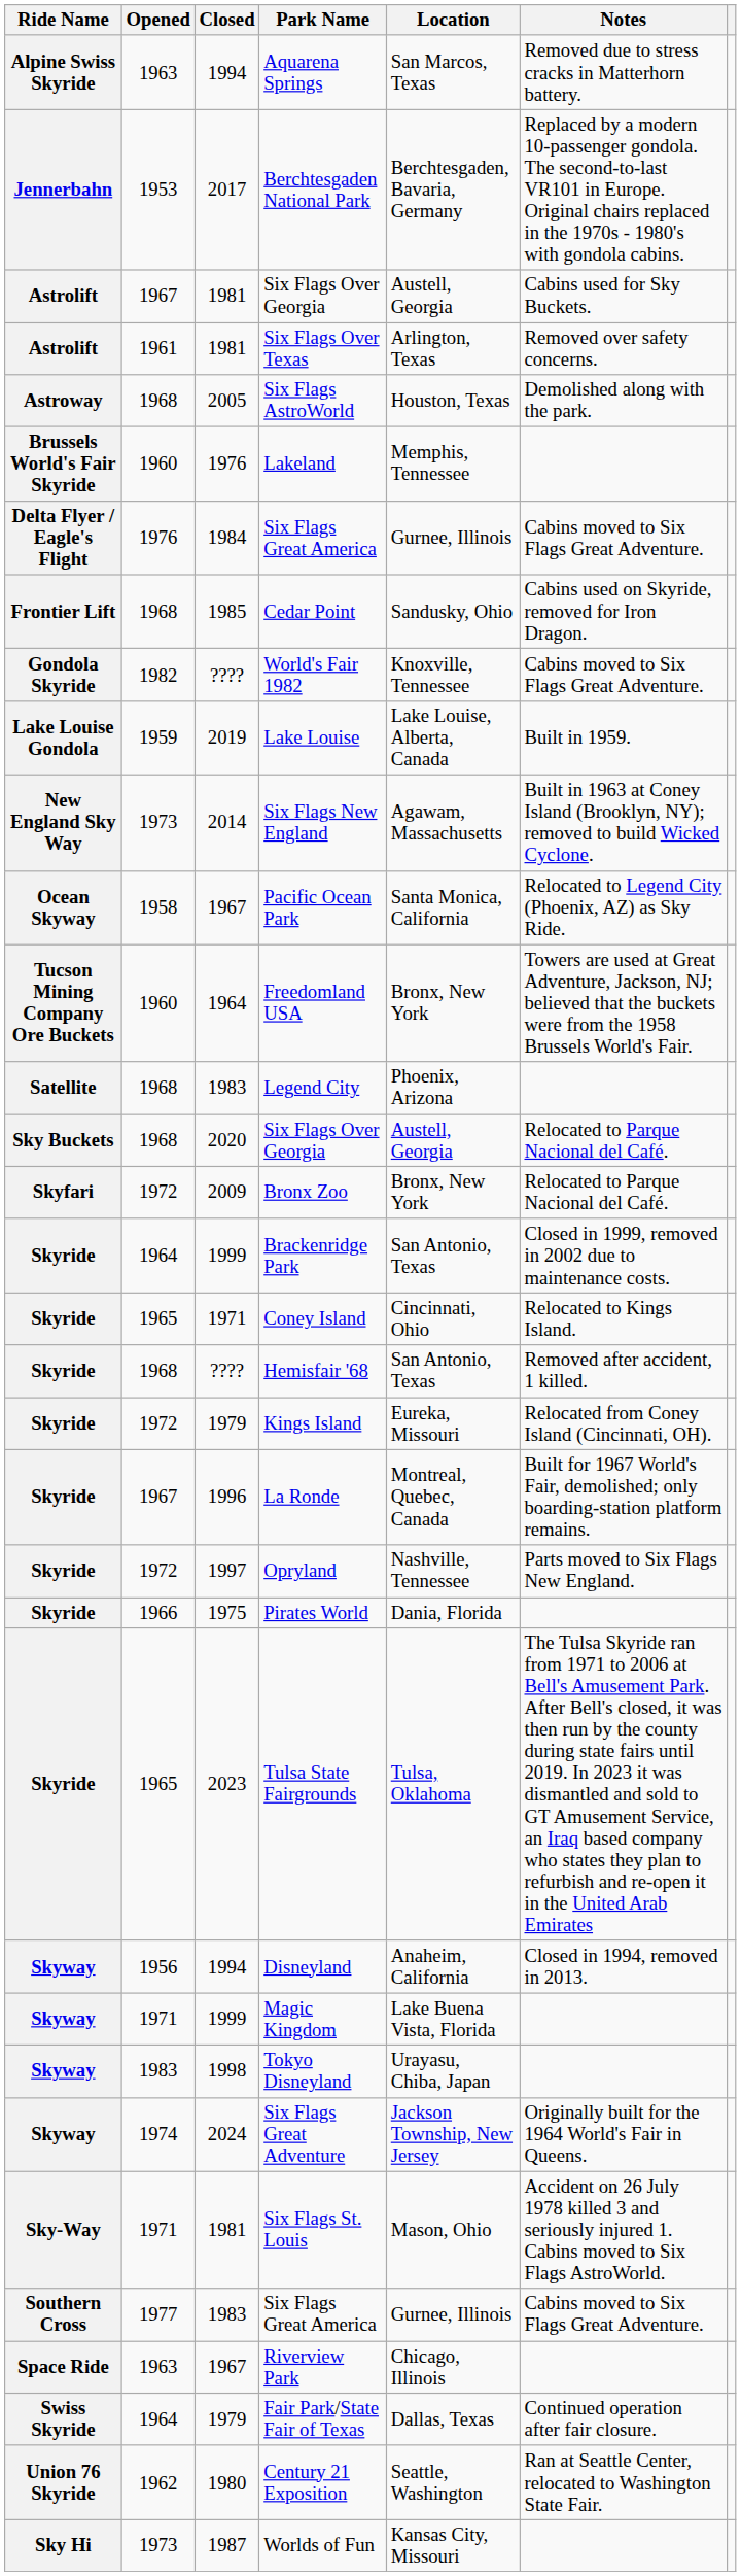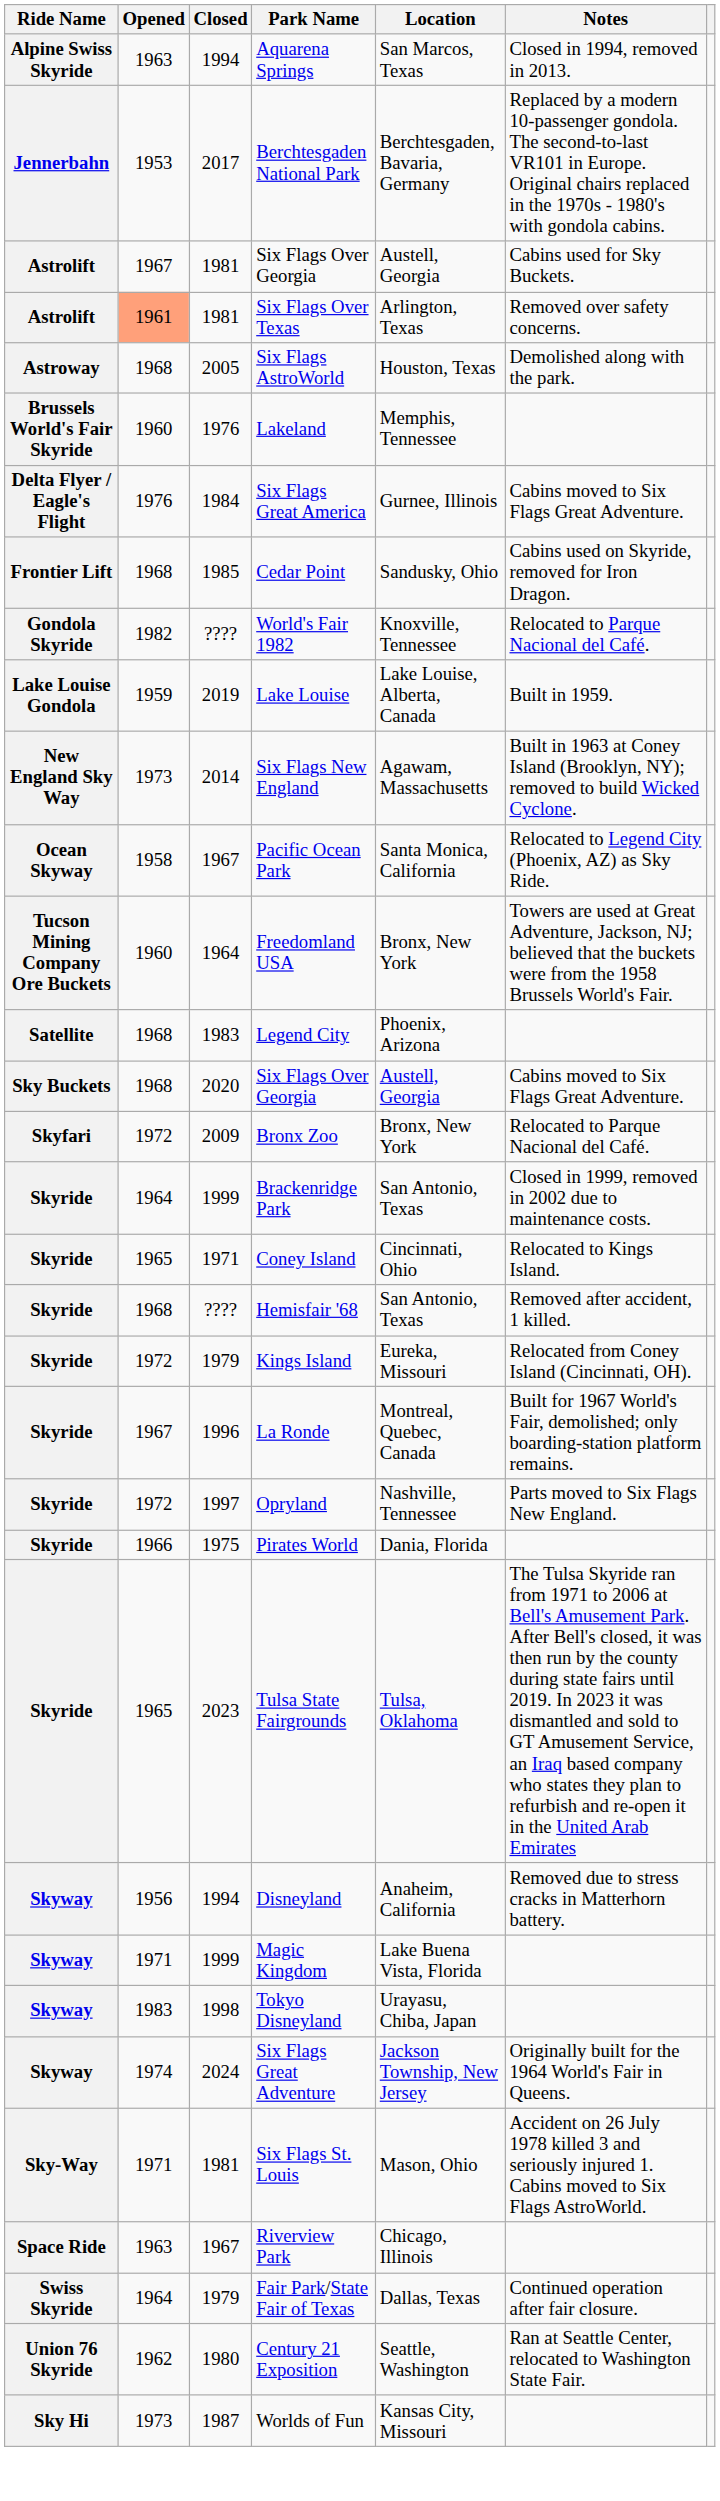Aquarena Springs | Notes: Removed due to stress cracks in Matterhorn battery. -> Closed in 1994, removed in 2013.
Six Flags Over Texas | Opened: no background -> lightsalmon background
World's Fair 1982 | Notes: Cabins moved to Six Flags Great Adventure. -> Relocated to Parque Nacional del Café.
2020 / Six Flags Over Georgia | Notes: Relocated to Parque Nacional del Café. -> Cabins moved to Six Flags Great Adventure.
Disneyland | Notes: Closed in 1994, removed in 2013. -> Removed due to stress cracks in Matterhorn battery.
- row: Southern Cross | 1977 | 1983 | Six Flags Great America | Gurnee, Illinois | Cabins moved to Six Flags Great Adventure.
